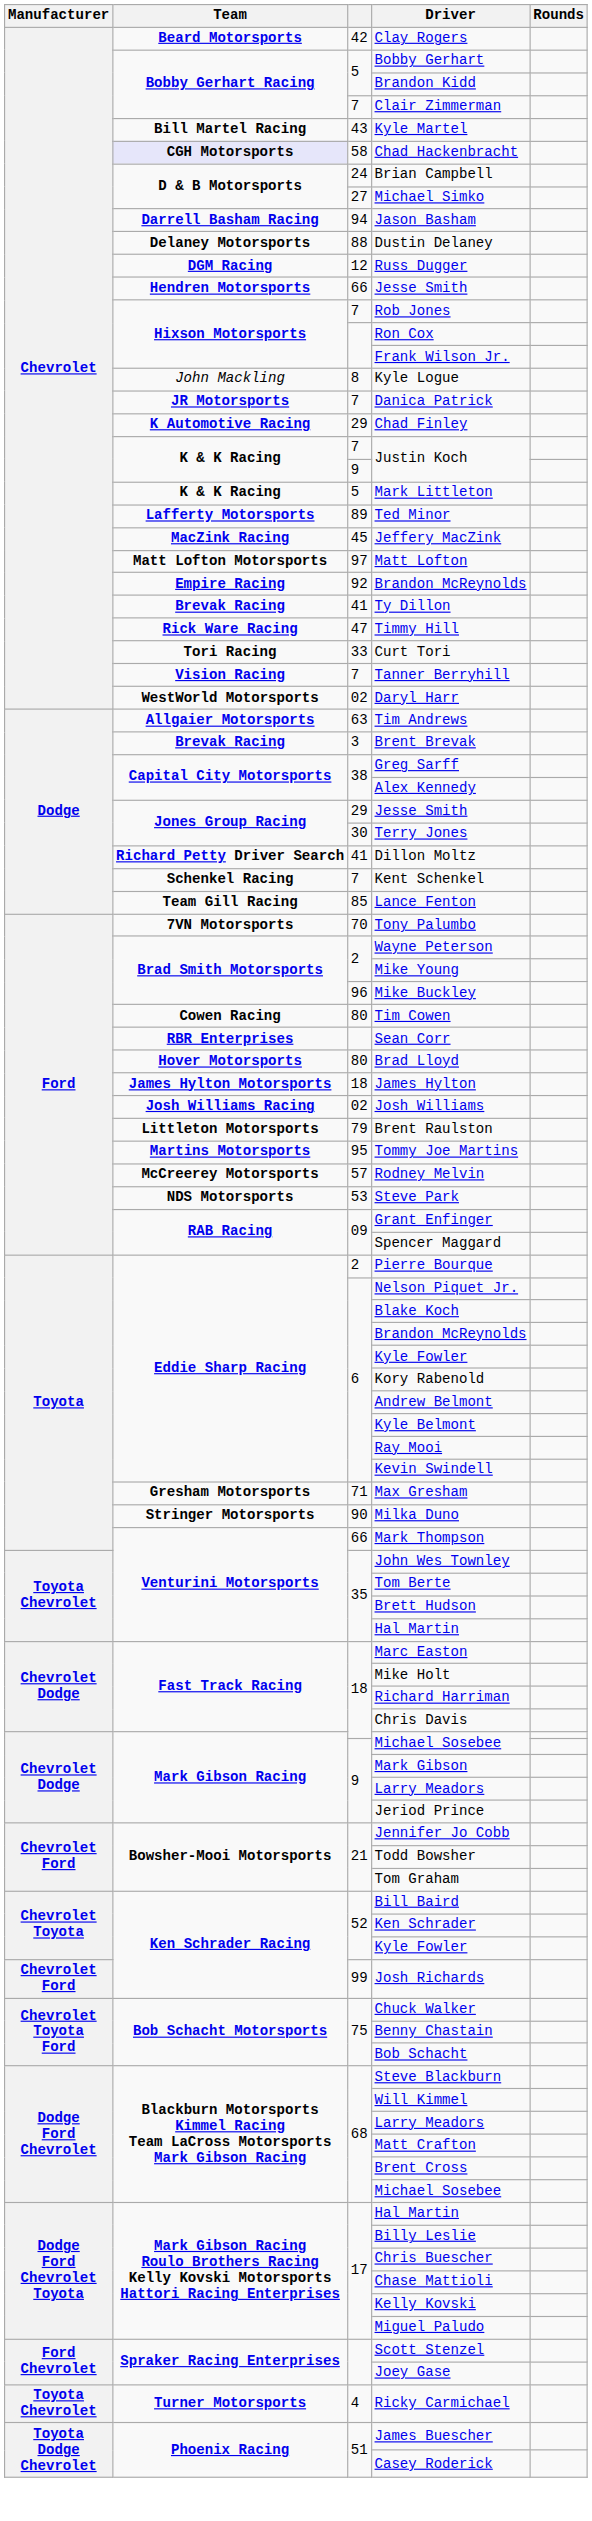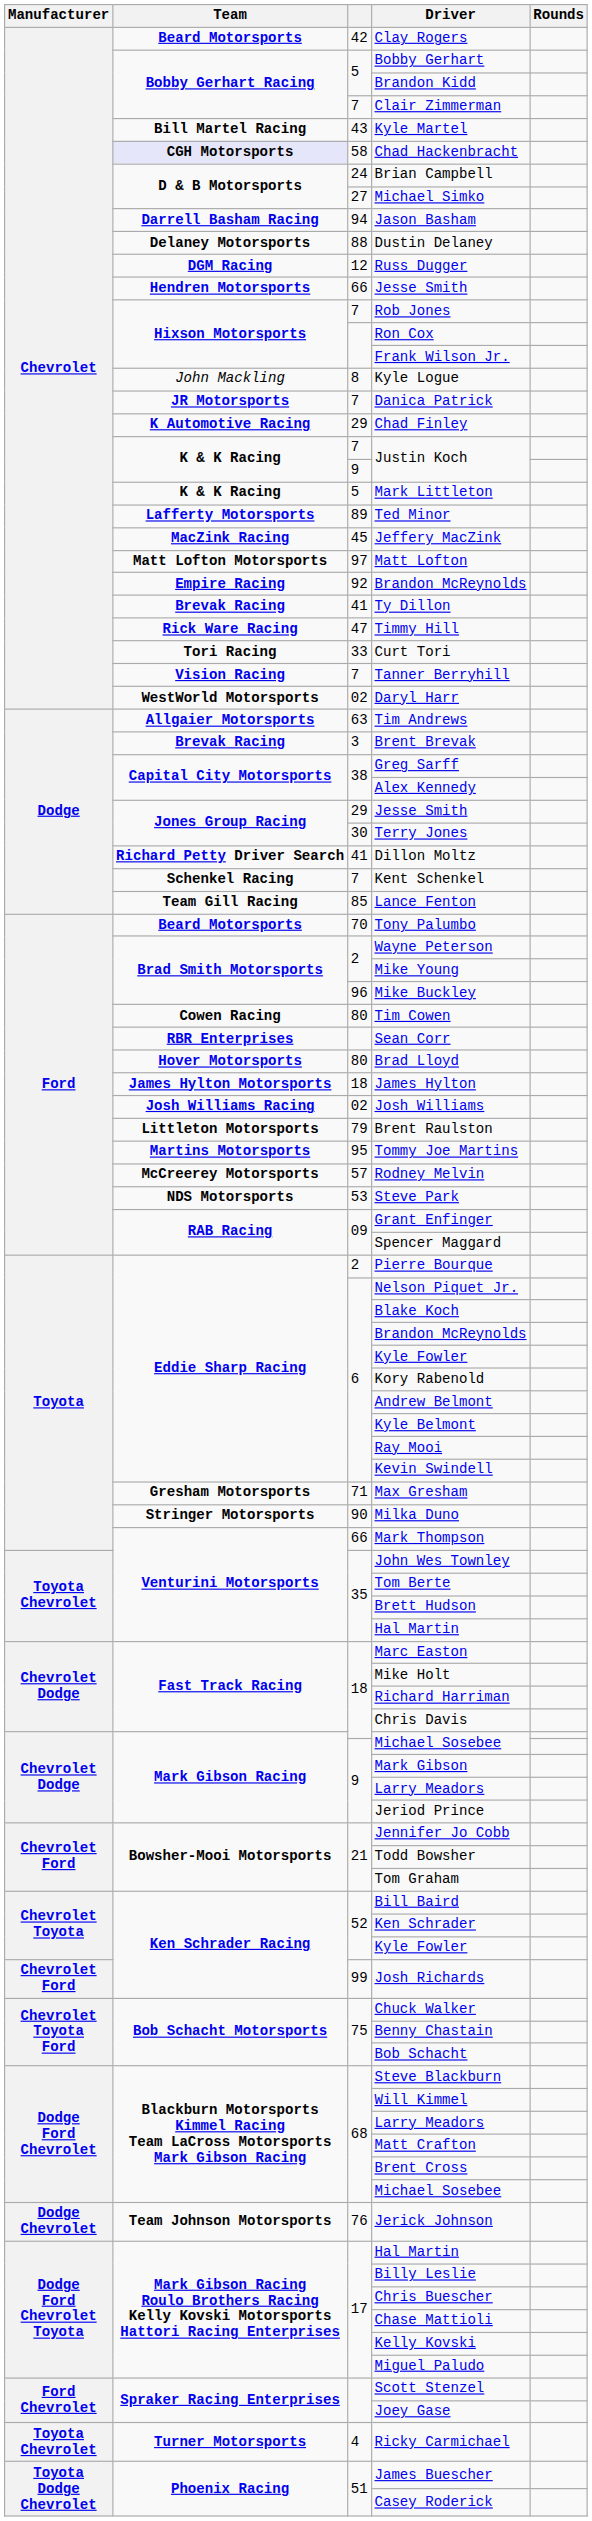Tony Palumbo | Team: 7VN Motorsports -> Beard Motorsports
+ row: Dodge Chevrolet | Team Johnson Motorsports | 76 | Jerick Johnson
